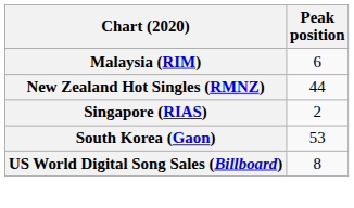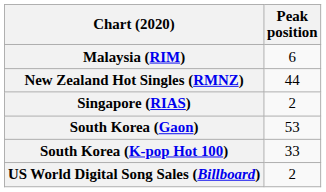+ row: South Korea (K-pop Hot 100) | 33
US World Digital Song Sales (Billboard) | Peak position: 8 -> 2
